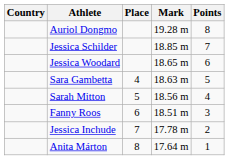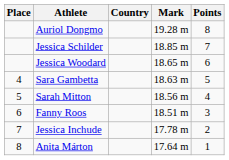columns swapped: Place <-> Country
